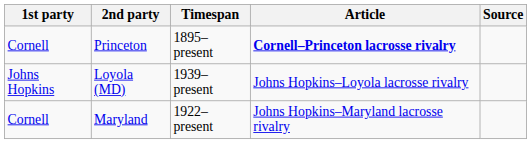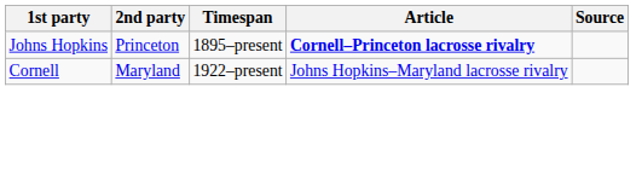Princeton | 1st party: Cornell -> Johns Hopkins
- row: Johns Hopkins | Loyola (MD) | 1939–present | Johns Hopkins–Loyola lacrosse rivalry
